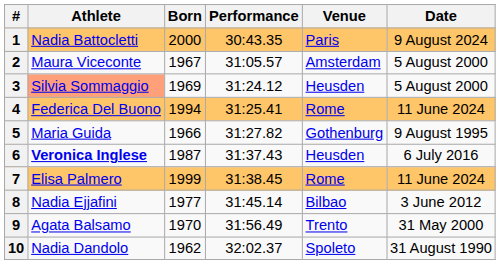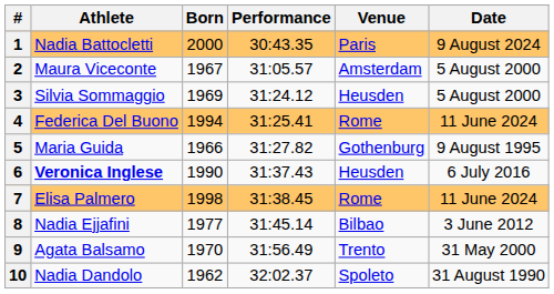3 | Athlete: lightsalmon background -> no background
6 | Born: 1987 -> 1990
7 | Born: 1999 -> 1998
